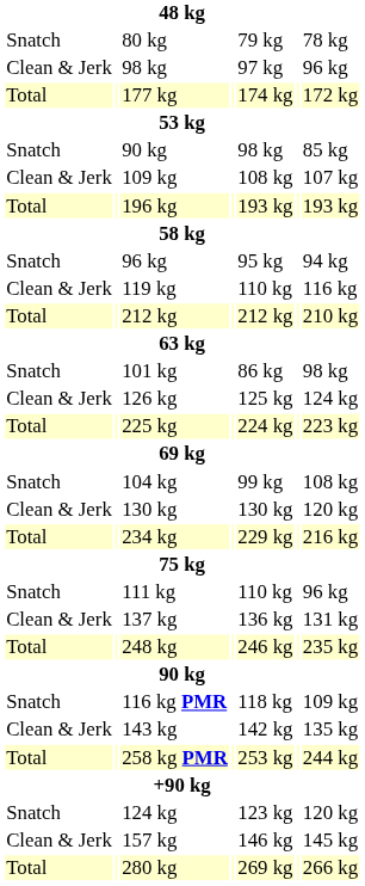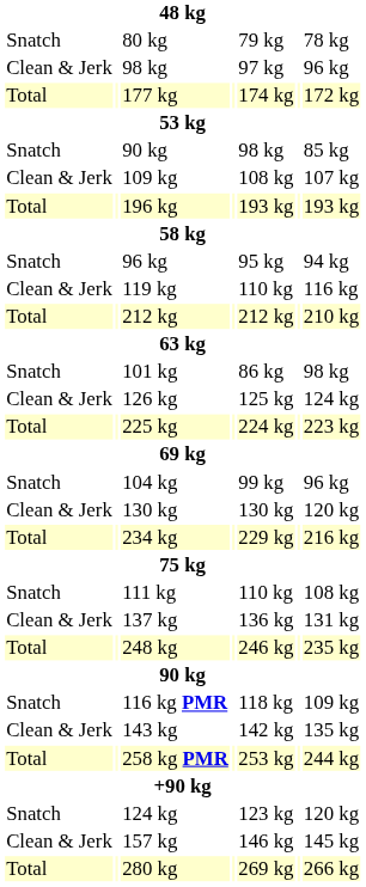104 kg | column 7: 108 kg -> 96 kg
111 kg | column 7: 96 kg -> 108 kg
